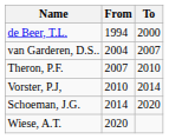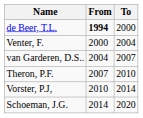de Beer, T.L. | From: normal -> bold
+ row: Venter, F. | 2000 | 2004
- row: Wiese, A.T. | 2020
